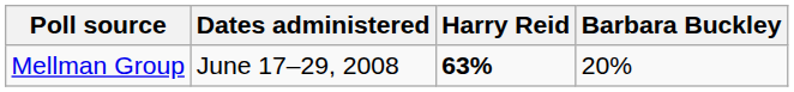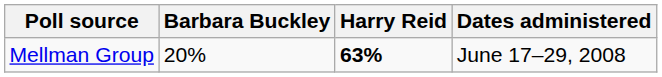columns swapped: Dates administered <-> Barbara Buckley
